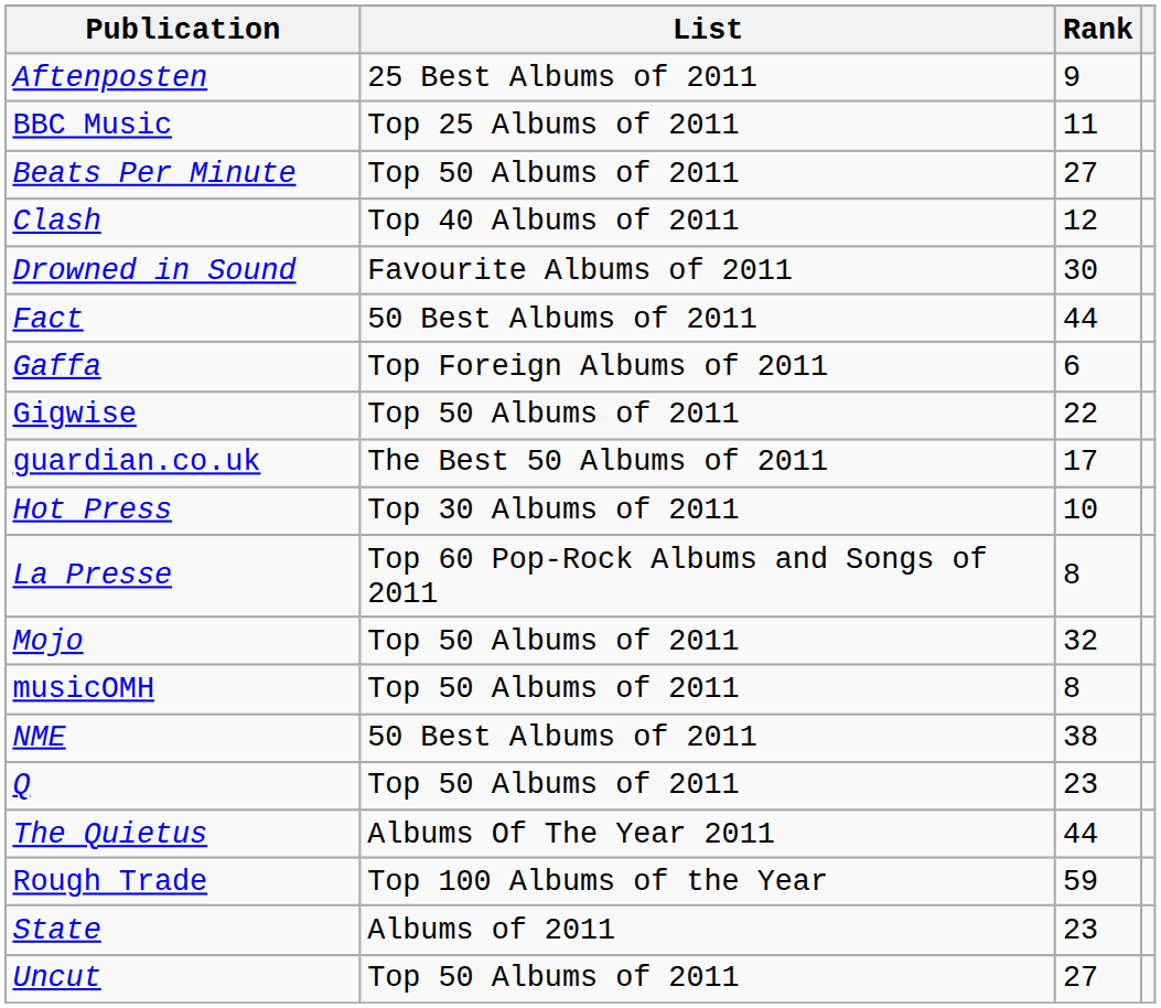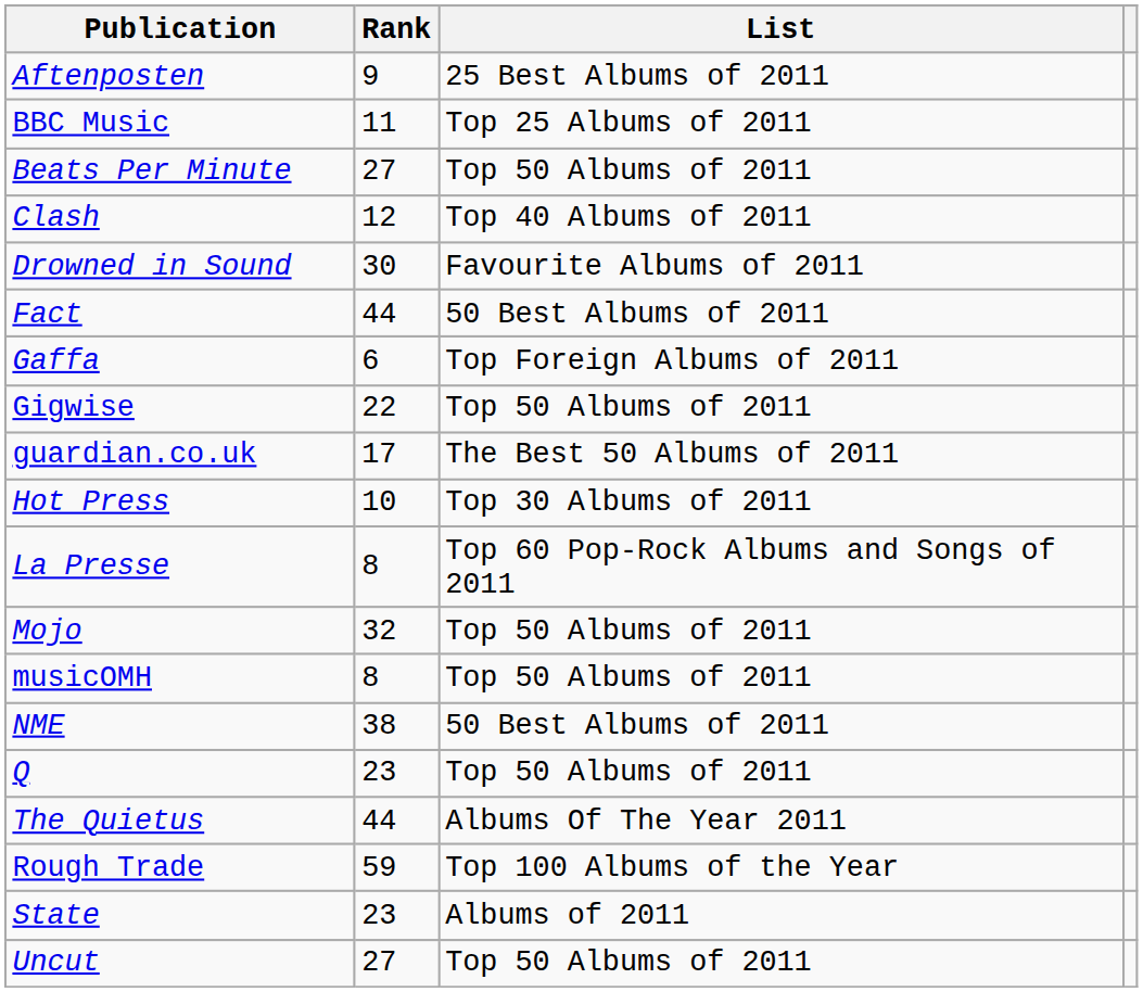columns swapped: List <-> Rank
